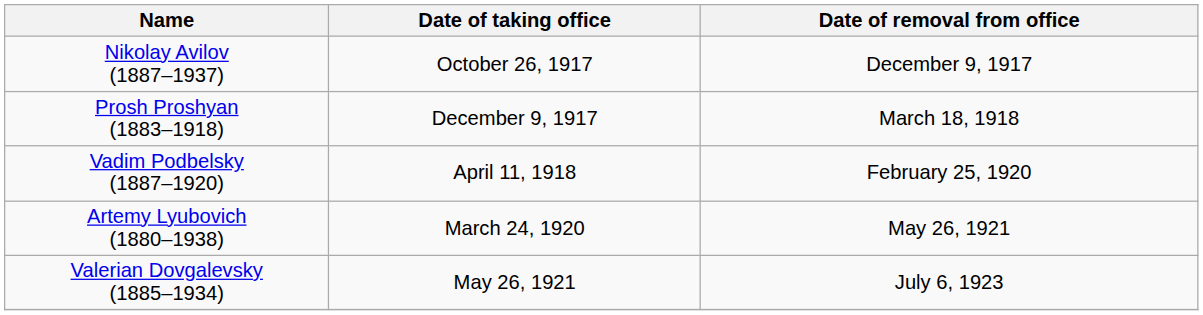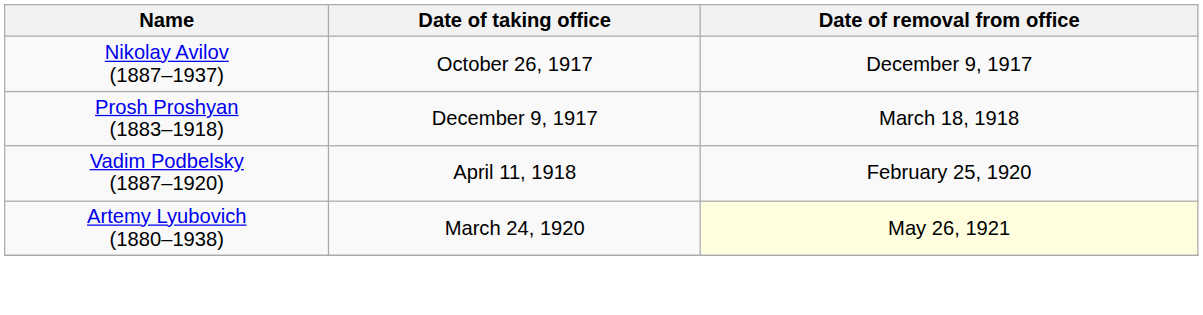Artemy Lyubovich (1880–1938) | Date of removal from office: no background -> lightyellow background
- row: Valerian Dovgalevsky (1885–1934) | May 26, 1921 | July 6, 1923
